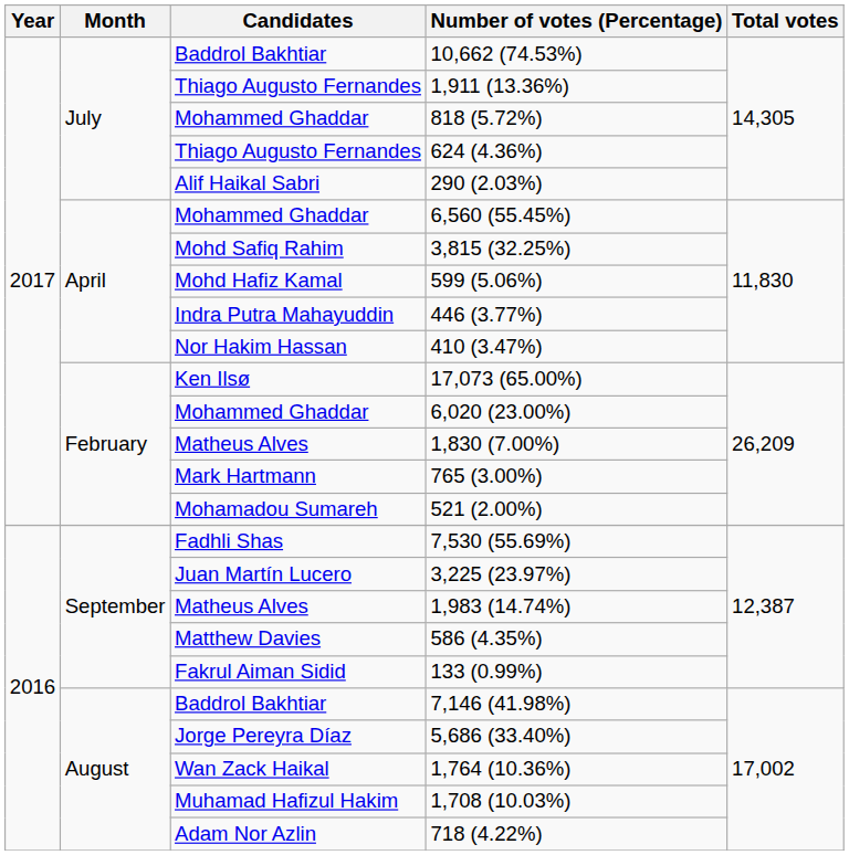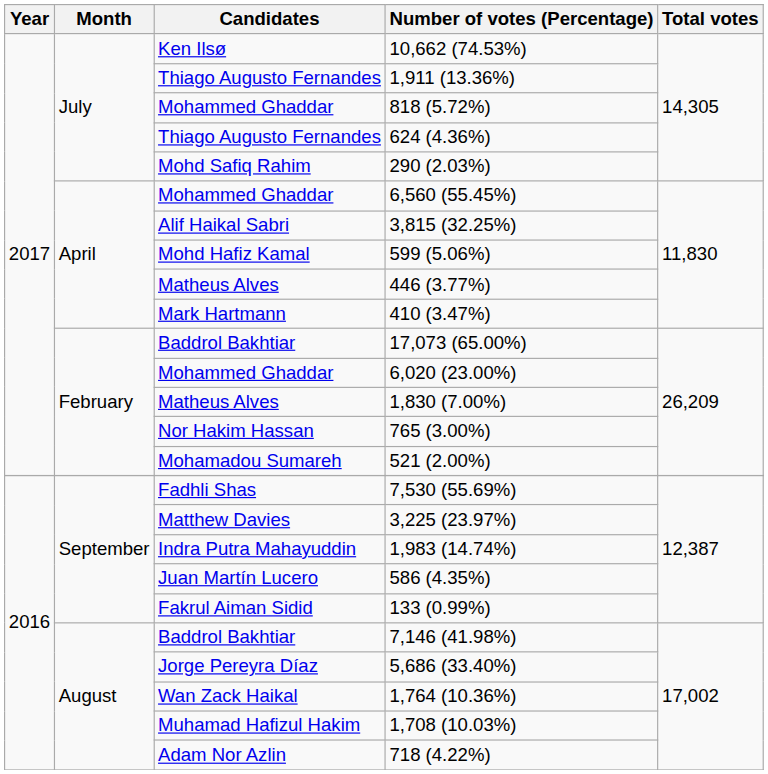10,662 (74.53%) | Candidates: Baddrol Bakhtiar -> Ken Ilsø
290 (2.03%) | Candidates: Alif Haikal Sabri -> Mohd Safiq Rahim
3,815 (32.25%) | Candidates: Mohd Safiq Rahim -> Alif Haikal Sabri
446 (3.77%) | Candidates: Indra Putra Mahayuddin -> Matheus Alves
410 (3.47%) | Candidates: Nor Hakim Hassan -> Mark Hartmann
17,073 (65.00%) | Candidates: Ken Ilsø -> Baddrol Bakhtiar
765 (3.00%) | Candidates: Mark Hartmann -> Nor Hakim Hassan
3,225 (23.97%) | Candidates: Juan Martín Lucero -> Matthew Davies
1,983 (14.74%) | Candidates: Matheus Alves -> Indra Putra Mahayuddin
586 (4.35%) | Candidates: Matthew Davies -> Juan Martín Lucero
